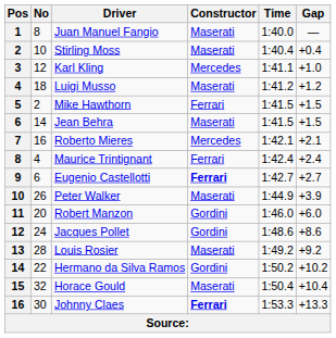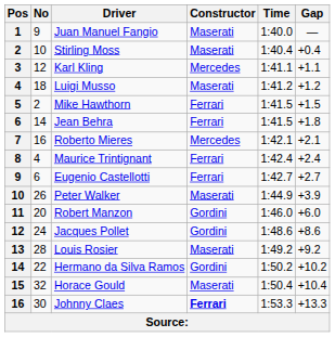Juan Manuel Fangio | No: 8 -> 9
Karl Kling | Gap: +1.0 -> +1.1
Jean Behra | Constructor: Maserati -> Ferrari
Jean Behra | Gap: +1.5 -> +1.8
Eugenio Castellotti | Constructor: bold -> normal
